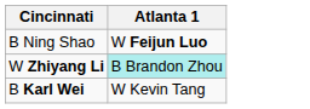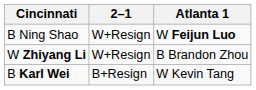+ column: 2–1 | W+Resign | W+Resign | B+Resign
W Zhiyang Li | Atlanta 1: paleturquoise background -> no background
